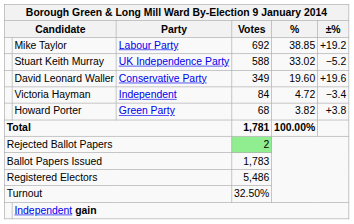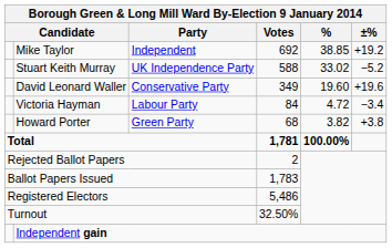Mike Taylor | column 3: Labour Party -> Independent
Victoria Hayman | column 3: Independent -> Labour Party
Rejected Ballot Papers | column 4: lightgreen background -> no background
